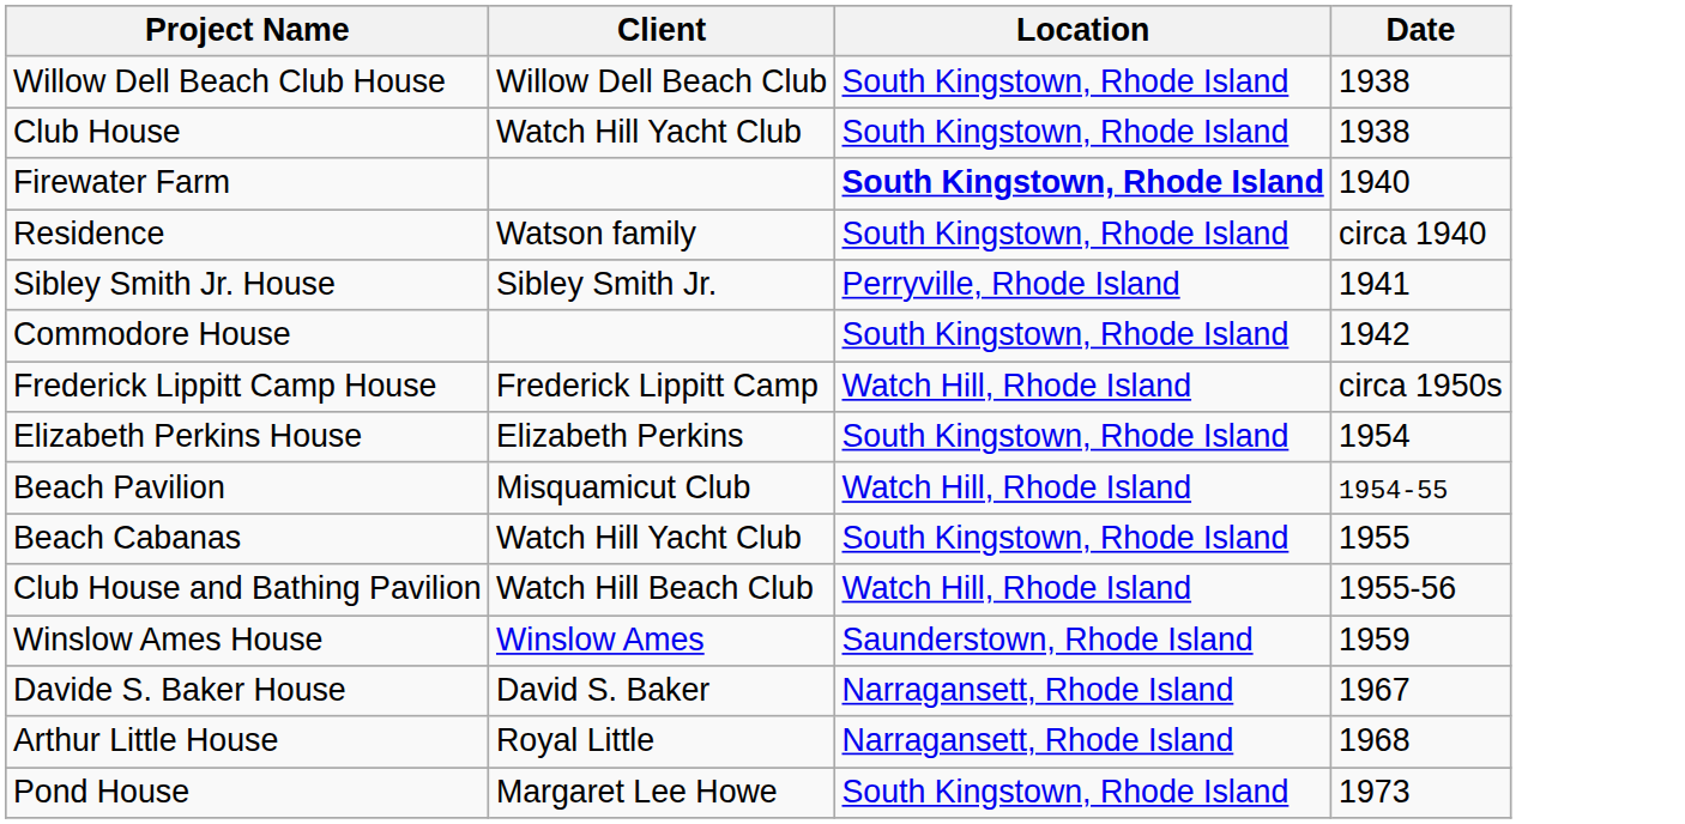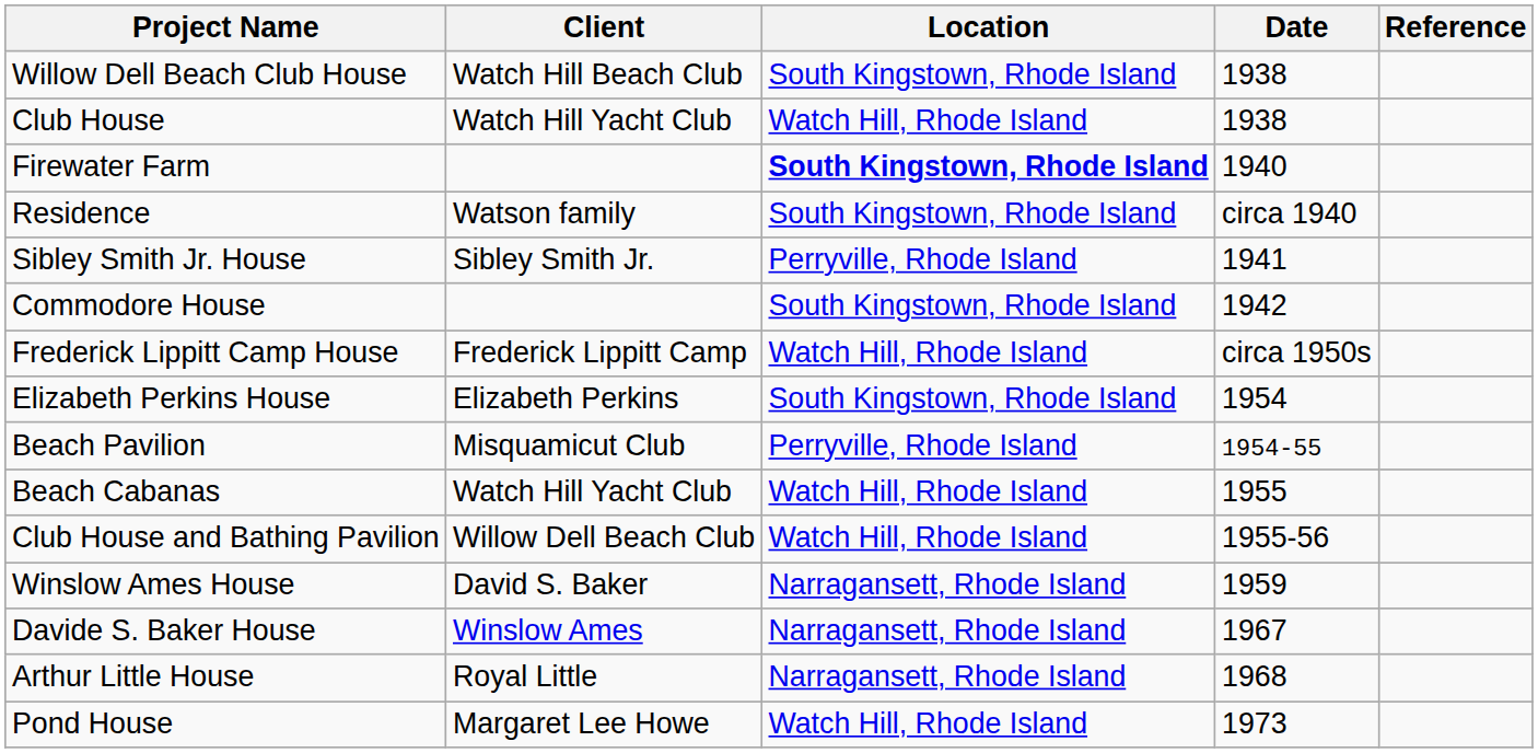+ column: Reference
Willow Dell Beach Club House | Client: Willow Dell Beach Club -> Watch Hill Beach Club
Club House | Location: South Kingstown, Rhode Island -> Watch Hill, Rhode Island
Beach Pavilion | Location: Watch Hill, Rhode Island -> Perryville, Rhode Island
Beach Cabanas | Location: South Kingstown, Rhode Island -> Watch Hill, Rhode Island
Club House and Bathing Pavilion | Client: Watch Hill Beach Club -> Willow Dell Beach Club
Winslow Ames House | Client: Winslow Ames -> David S. Baker
Winslow Ames House | Location: Saunderstown, Rhode Island -> Narragansett, Rhode Island
Davide S. Baker House | Client: David S. Baker -> Winslow Ames
Pond House | Location: South Kingstown, Rhode Island -> Watch Hill, Rhode Island
